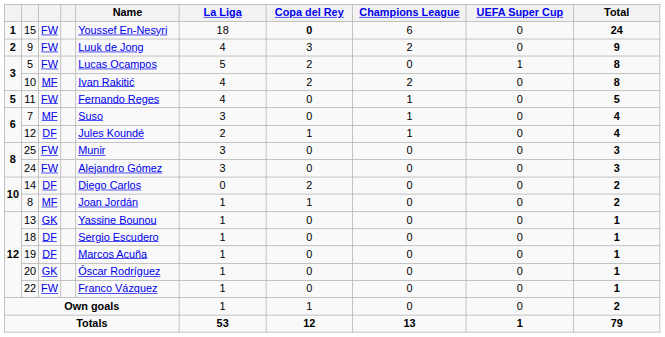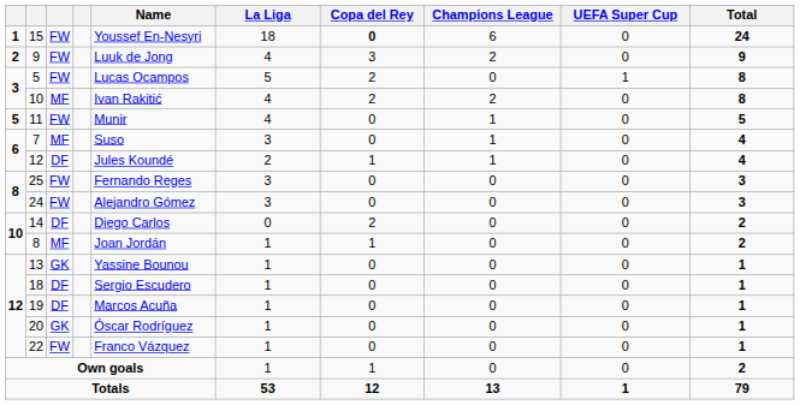11 | Name: Fernando Reges -> Munir
25 | Name: Munir -> Fernando Reges
